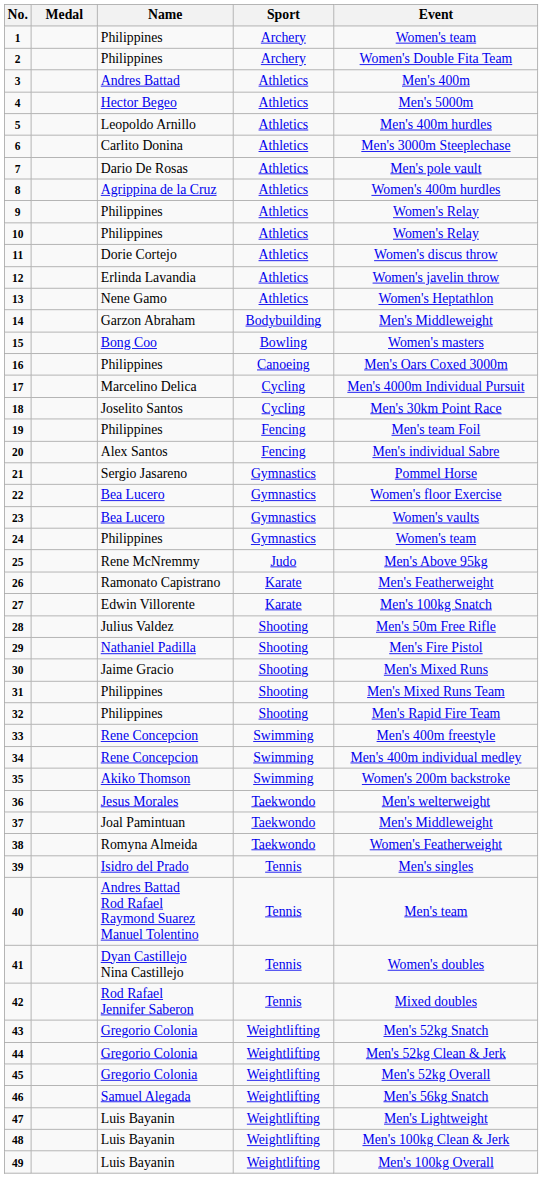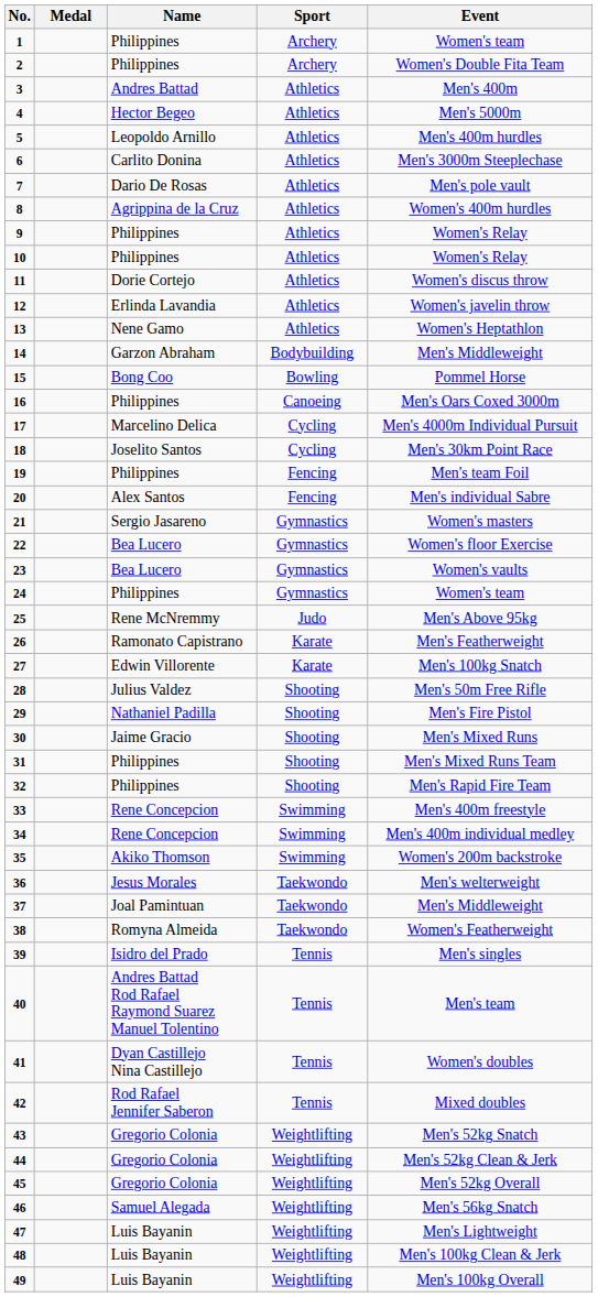15 | Event: Women's masters -> Pommel Horse
21 | Event: Pommel Horse -> Women's masters
